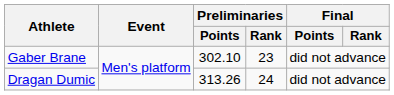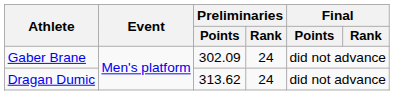Gaber Brane | Preliminaries / Points: 302.10 -> 302.09
Gaber Brane | Preliminaries / Rank: 23 -> 24
Dragan Dumic | Preliminaries / Points: 313.26 -> 313.62
